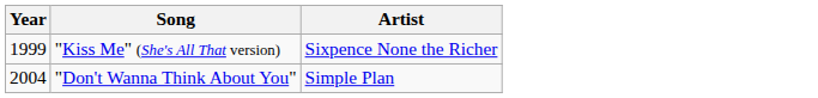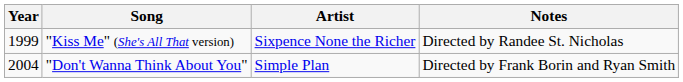+ column: Notes | Directed by Randee St. Nicholas | Directed by Frank Borin and Ryan Smith
